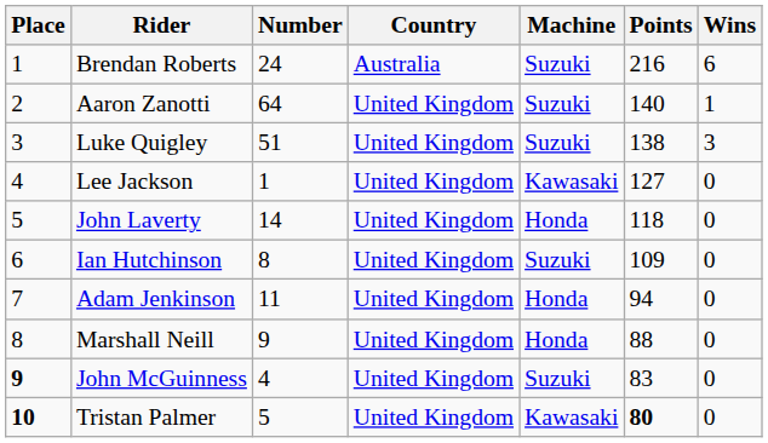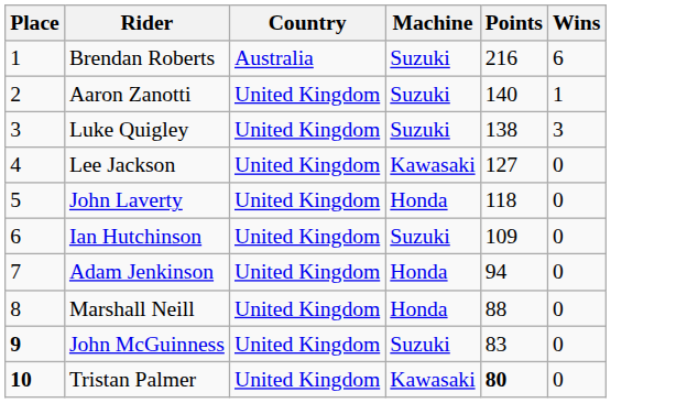- column: Number | 24 | 64 | 51 | 1 | 14 | 8 | 11 | 9 | 4 | 5
